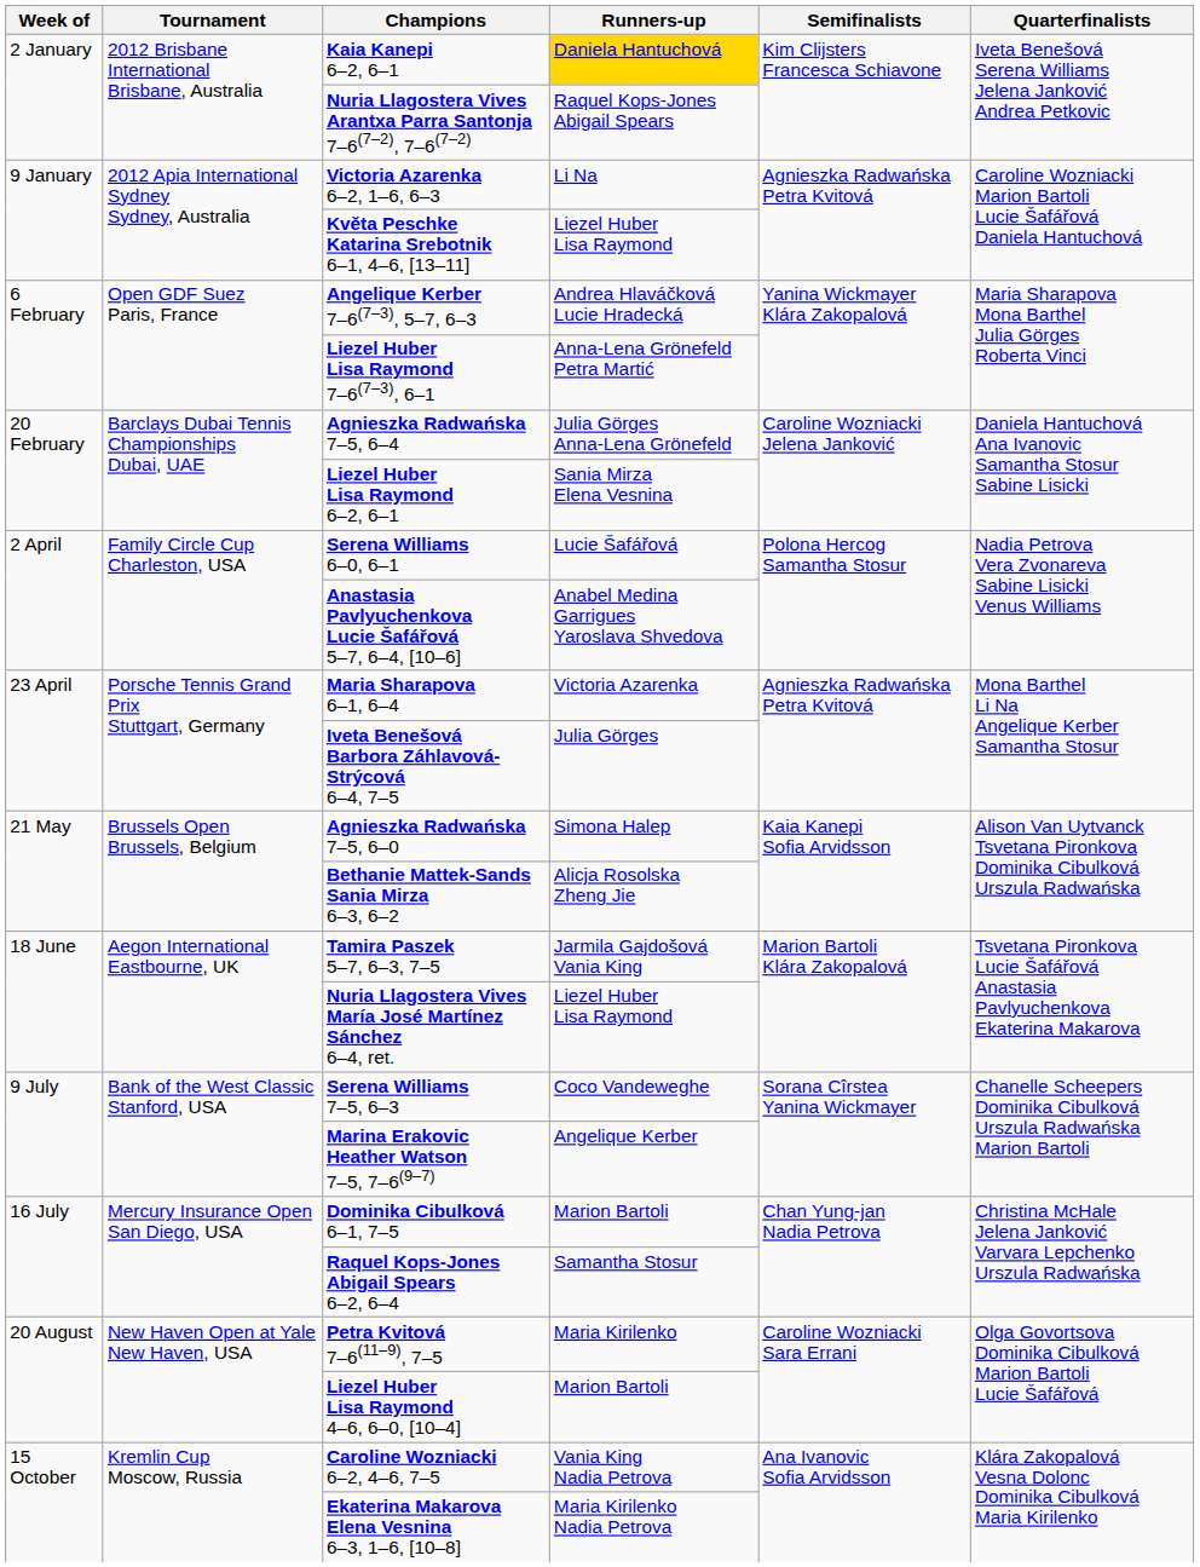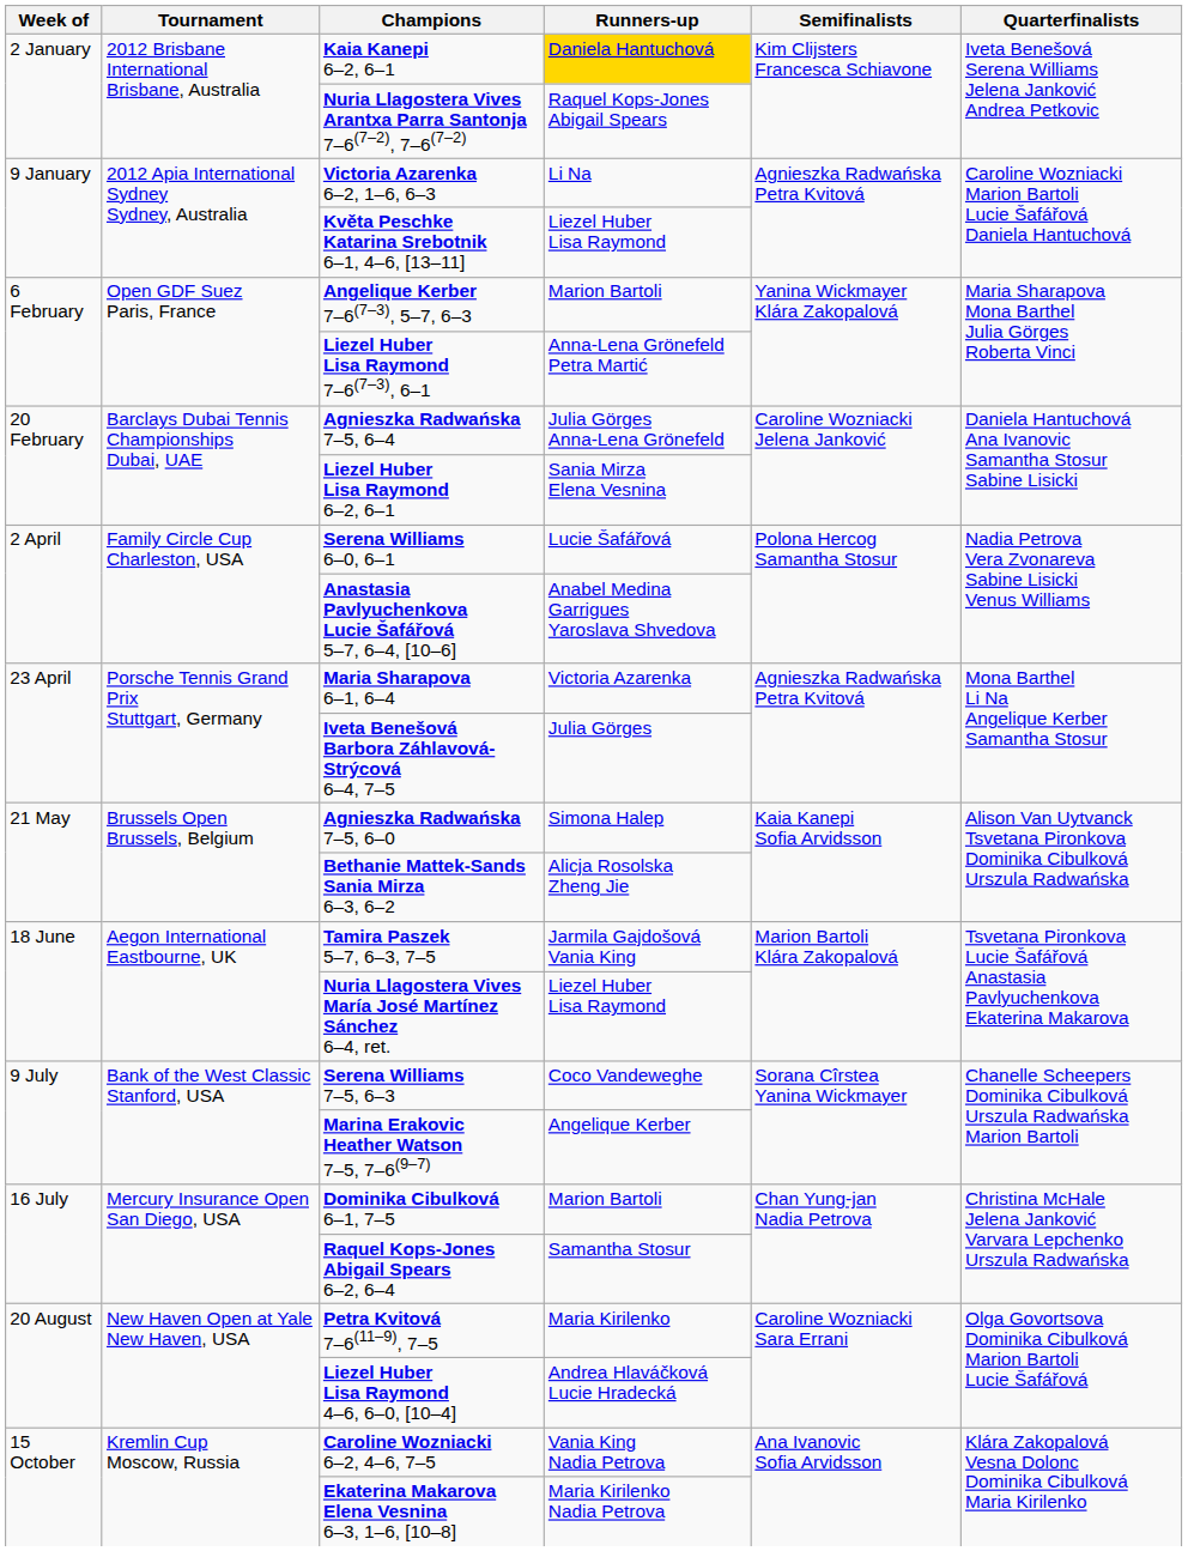Angelique Kerber 7–6(7–3), 5–7, 6–3 | Runners-up: Andrea Hlaváčková Lucie Hradecká -> Marion Bartoli
Liezel Huber Lisa Raymond 4–6, 6–0, [10–4] | Runners-up: Marion Bartoli -> Andrea Hlaváčková Lucie Hradecká
